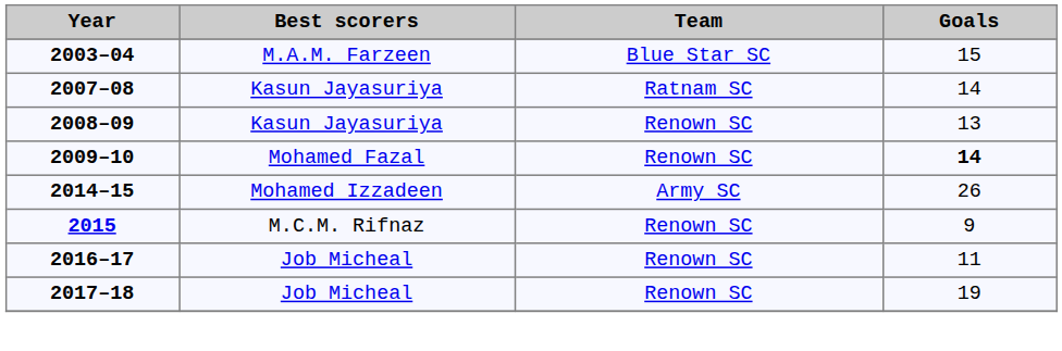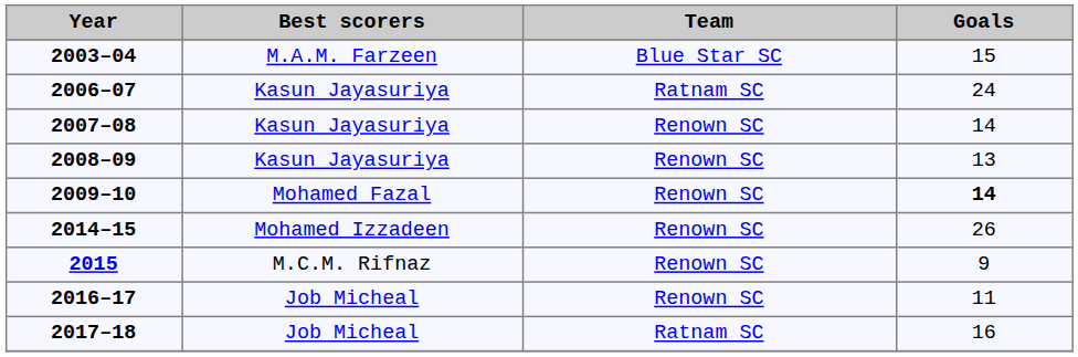+ row: 2006–07 | Kasun Jayasuriya | Ratnam SC | 24
2007–08 | Team: Ratnam SC -> Renown SC
2014–15 | Team: Army SC -> Renown SC
2017–18 | Team: Renown SC -> Ratnam SC
2017–18 | Goals: 19 -> 16
